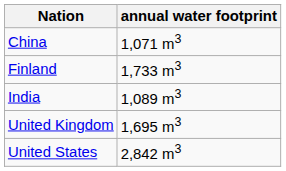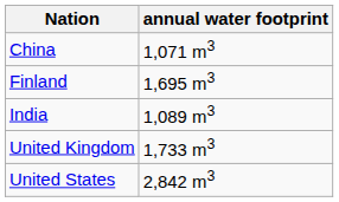Finland | annual water footprint: 1,733 m3 -> 1,695 m3
United Kingdom | annual water footprint: 1,695 m3 -> 1,733 m3
